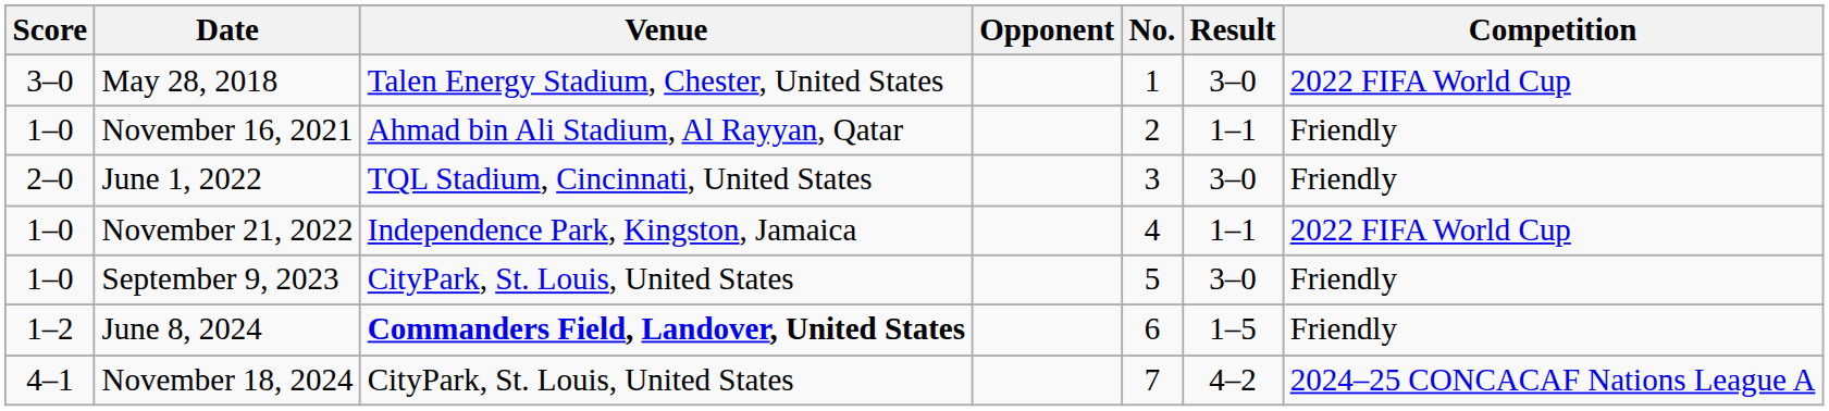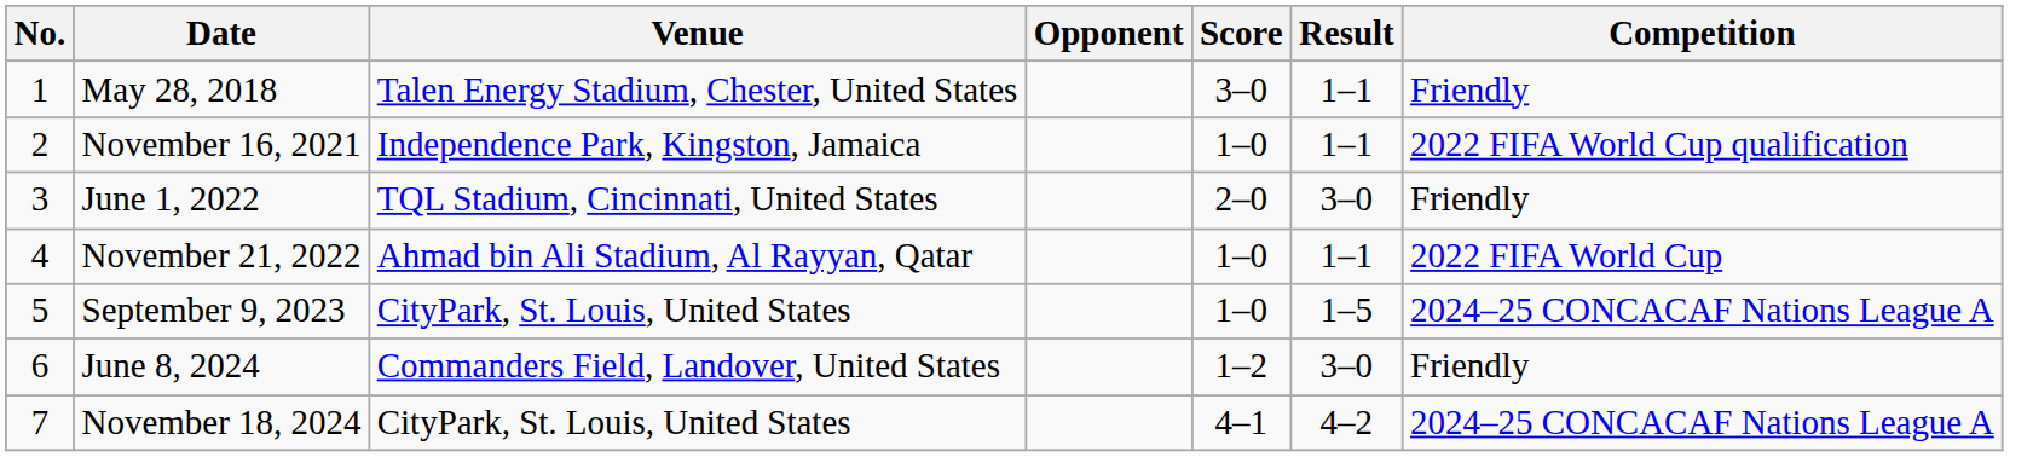columns swapped: No. <-> Score
May 28, 2018 | Result: 3–0 -> 1–1
May 28, 2018 | Competition: 2022 FIFA World Cup -> Friendly
November 16, 2021 | Venue: Ahmad bin Ali Stadium, Al Rayyan, Qatar -> Independence Park, Kingston, Jamaica
November 16, 2021 | Competition: Friendly -> 2022 FIFA World Cup qualification
November 21, 2022 | Venue: Independence Park, Kingston, Jamaica -> Ahmad bin Ali Stadium, Al Rayyan, Qatar
September 9, 2023 | Result: 3–0 -> 1–5
September 9, 2023 | Competition: Friendly -> 2024–25 CONCACAF Nations League A
June 8, 2024 | Venue: bold -> normal
June 8, 2024 | Result: 1–5 -> 3–0
